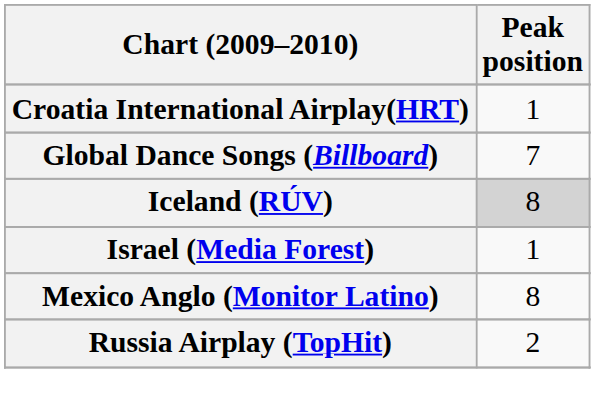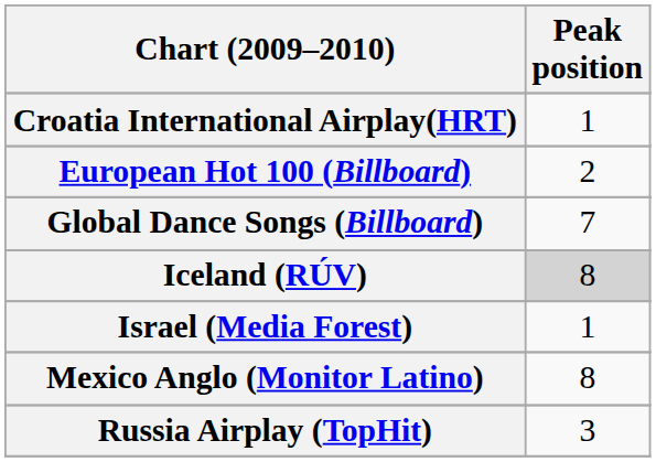+ row: European Hot 100 (Billboard) | 2
Russia Airplay (TopHit) | Peak position: 2 -> 3
